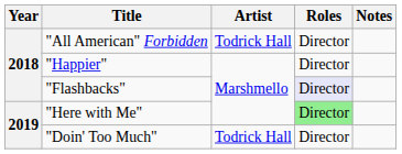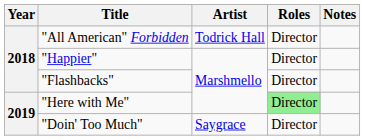"Flashbacks" | Roles: lavender background -> no background
"Doin' Too Much" | Artist: Todrick Hall -> Saygrace
